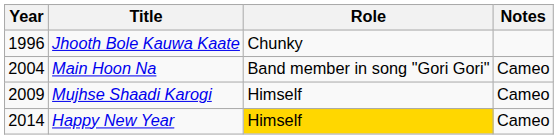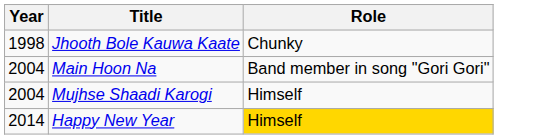- column: Notes | Cameo | Cameo | Cameo
Jhooth Bole Kauwa Kaate | Year: 1996 -> 1998
Mujhse Shaadi Karogi | Year: 2009 -> 2004
